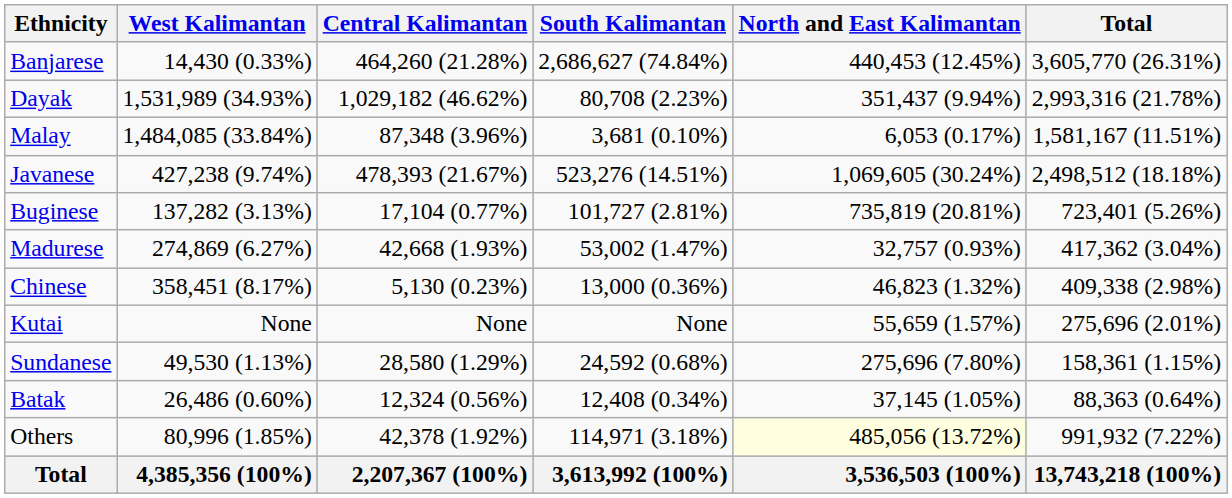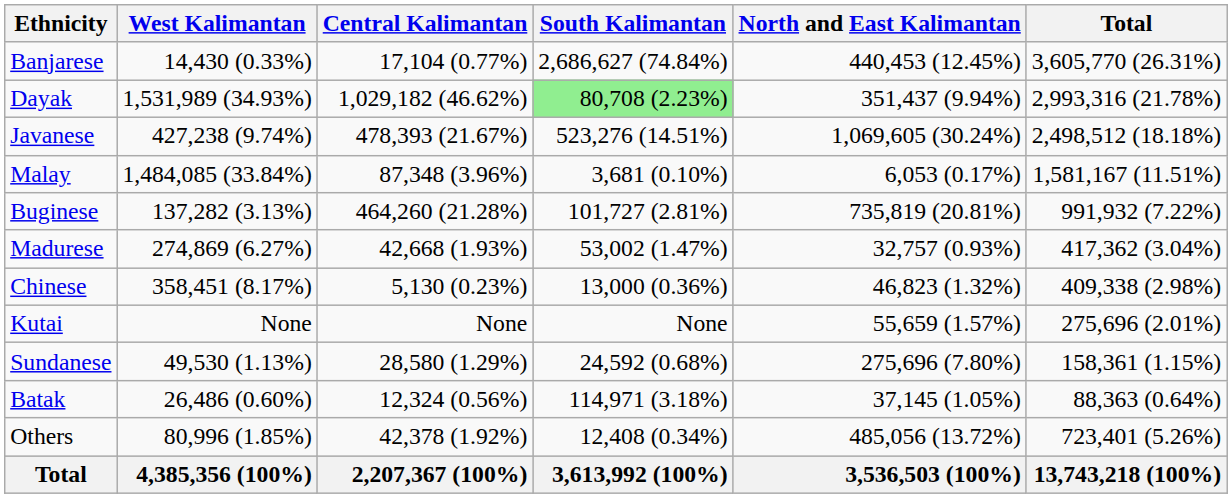Banjarese | Central Kalimantan: 464,260 (21.28%) -> 17,104 (0.77%)
Dayak | South Kalimantan: no background -> lightgreen background
rows swapped: Javanese <-> Malay
Buginese | Central Kalimantan: 17,104 (0.77%) -> 464,260 (21.28%)
Buginese | Total: 723,401 (5.26%) -> 991,932 (7.22%)
Batak | South Kalimantan: 12,408 (0.34%) -> 114,971 (3.18%)
Others | South Kalimantan: 114,971 (3.18%) -> 12,408 (0.34%)
Others | North and East Kalimantan: lightyellow background -> no background
Others | Total: 991,932 (7.22%) -> 723,401 (5.26%)
